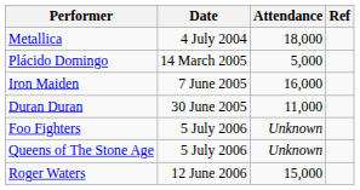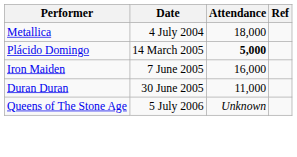Plácido Domingo | Attendance: normal -> bold
- row: Foo Fighters | 5 July 2006 | Unknown
- row: Roger Waters | 12 June 2006 | 15,000
